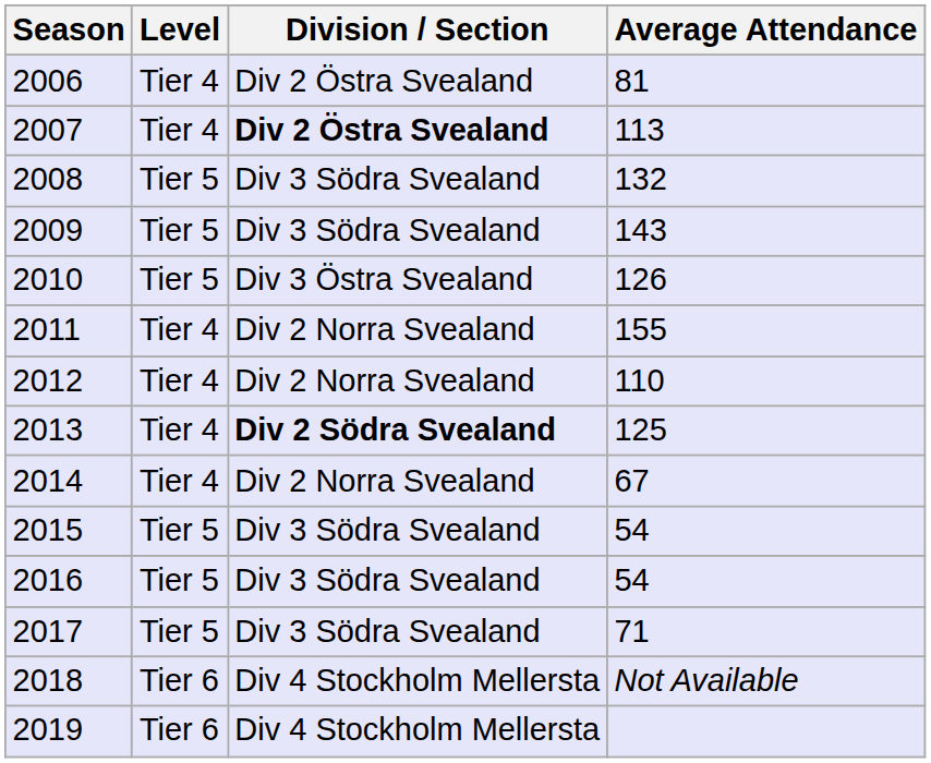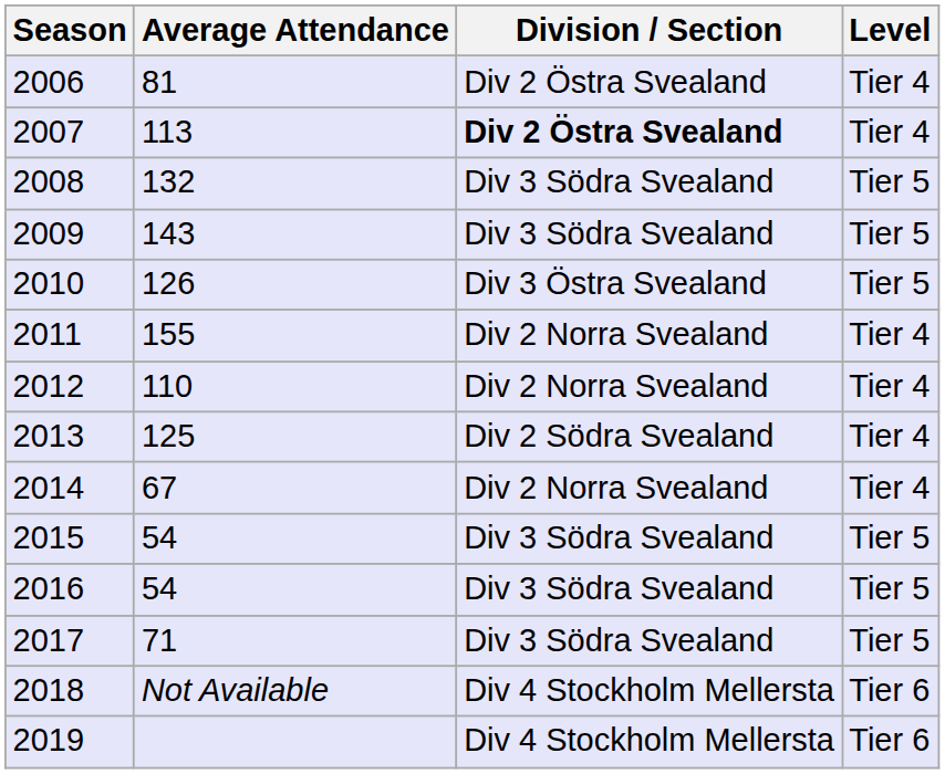columns swapped: Average Attendance <-> Level
2013 | Division / Section: bold -> normal
